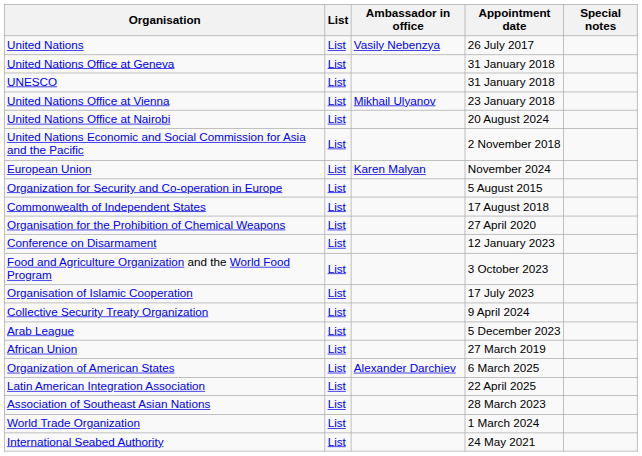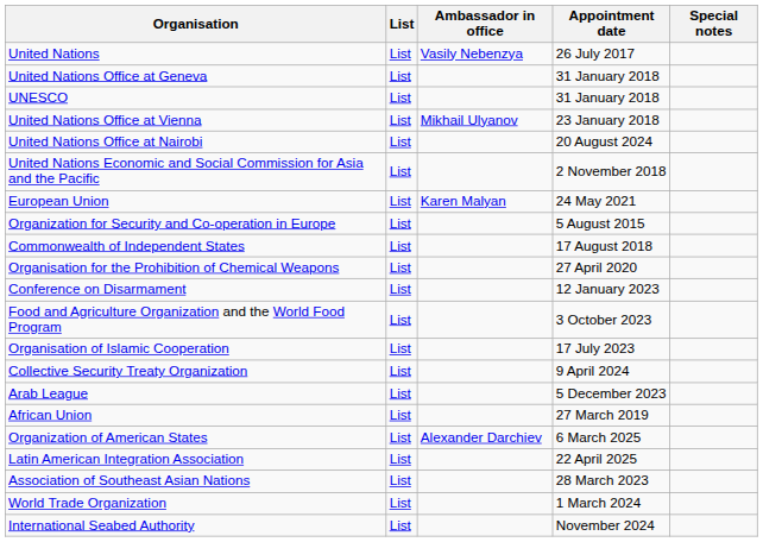European Union | Appointment date: November 2024 -> 24 May 2021
International Seabed Authority | Appointment date: 24 May 2021 -> November 2024
